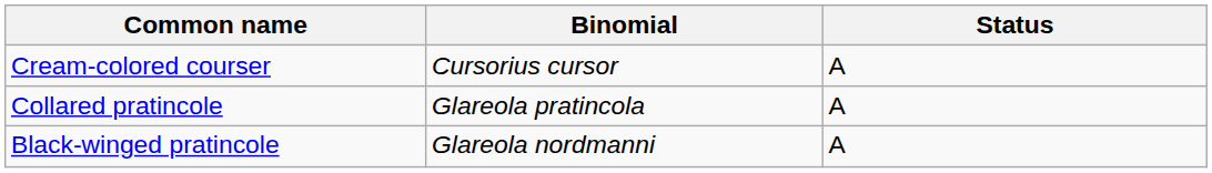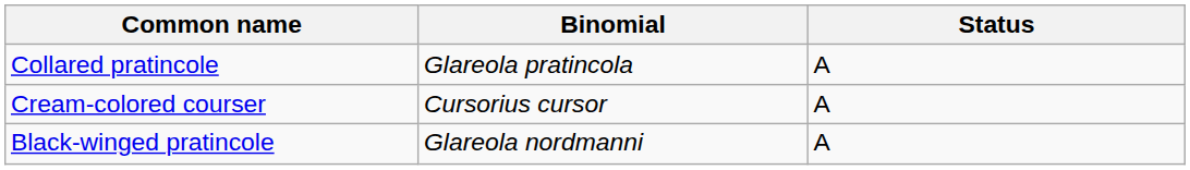rows swapped: Cream-colored courser <-> Collared pratincole
